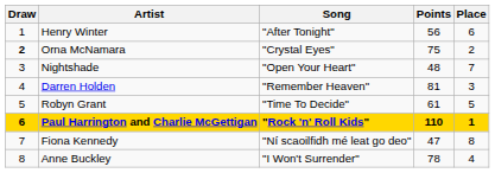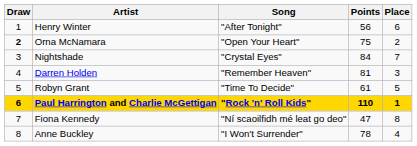Orna McNamara | Song: "Crystal Eyes" -> "Open Your Heart"
Nightshade | Song: "Open Your Heart" -> "Crystal Eyes"
Nightshade | Points: 48 -> 84
